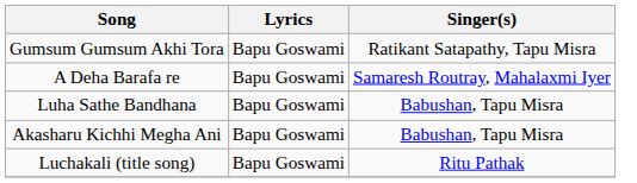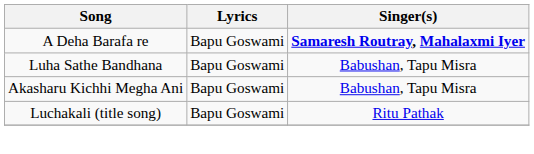- row: Gumsum Gumsum Akhi Tora | Bapu Goswami | Ratikant Satapathy, Tapu Misra
A Deha Barafa re | Singer(s): normal -> bold
